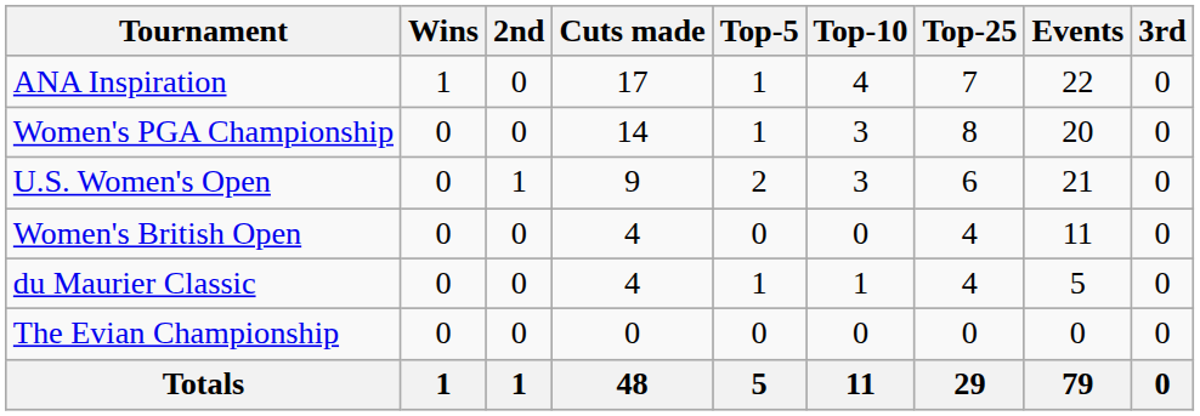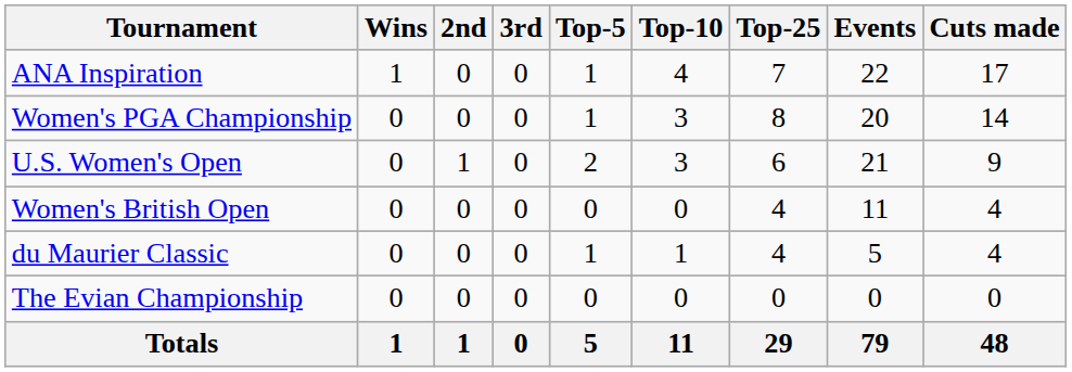columns swapped: 3rd <-> Cuts made
